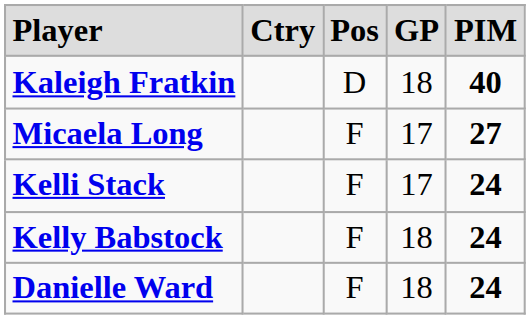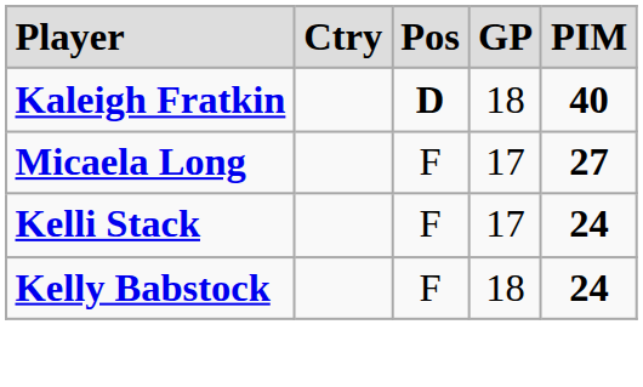Kaleigh Fratkin | column 3: normal -> bold
- row: Danielle Ward | F | 18 | 24
